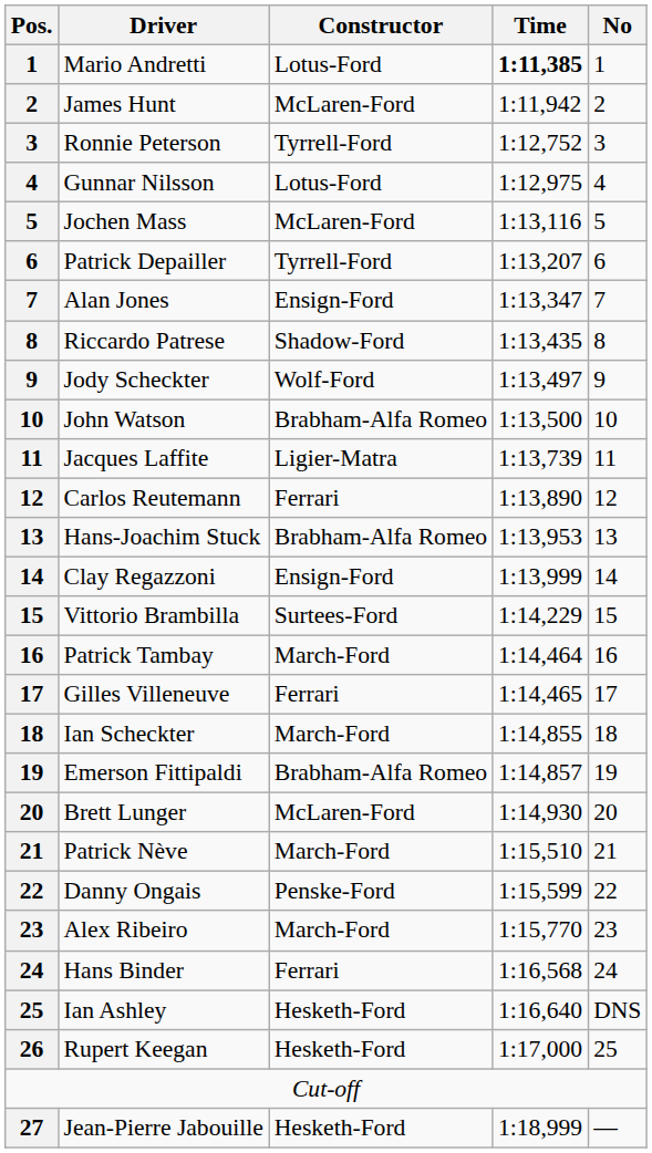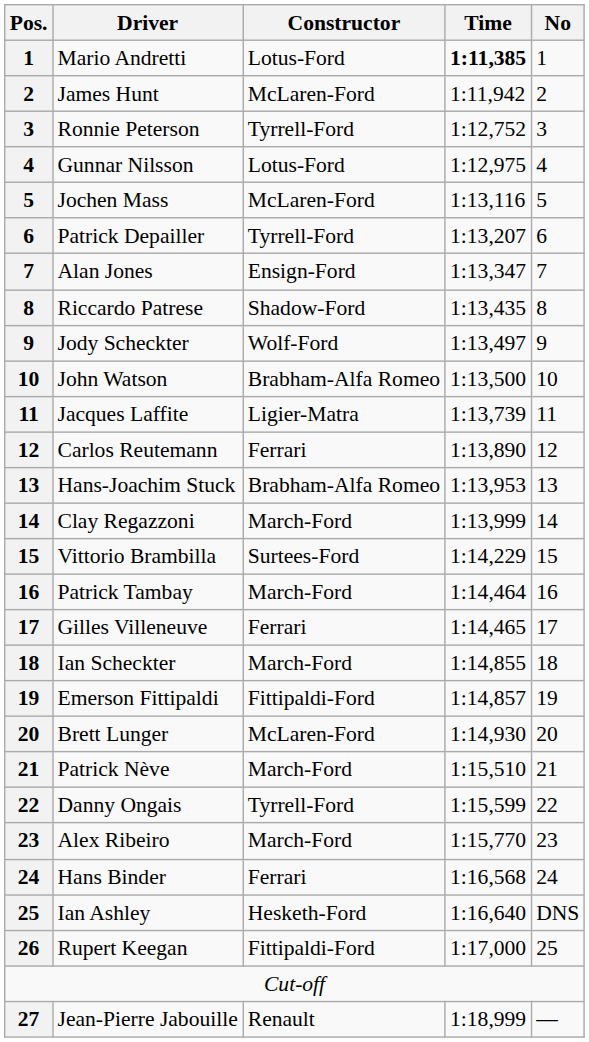Clay Regazzoni | Constructor: Ensign-Ford -> March-Ford
Emerson Fittipaldi | Constructor: Brabham-Alfa Romeo -> Fittipaldi-Ford
Danny Ongais | Constructor: Penske-Ford -> Tyrrell-Ford
Rupert Keegan | Constructor: Hesketh-Ford -> Fittipaldi-Ford
Jean-Pierre Jabouille | Constructor: Hesketh-Ford -> Renault
